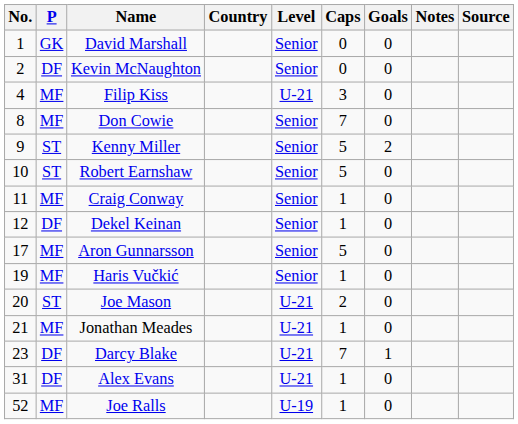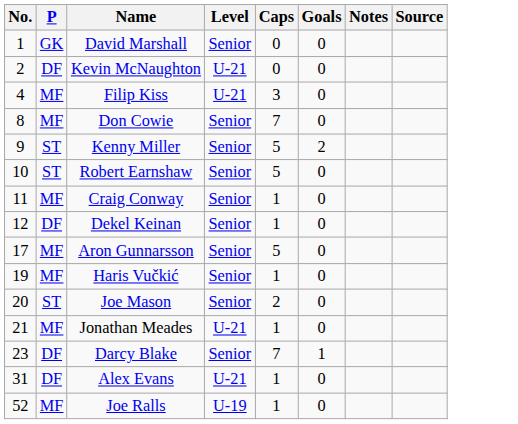- column: Country
Kevin McNaughton | Level: Senior -> U-21
Joe Mason | Level: U-21 -> Senior
Darcy Blake | Level: U-21 -> Senior
